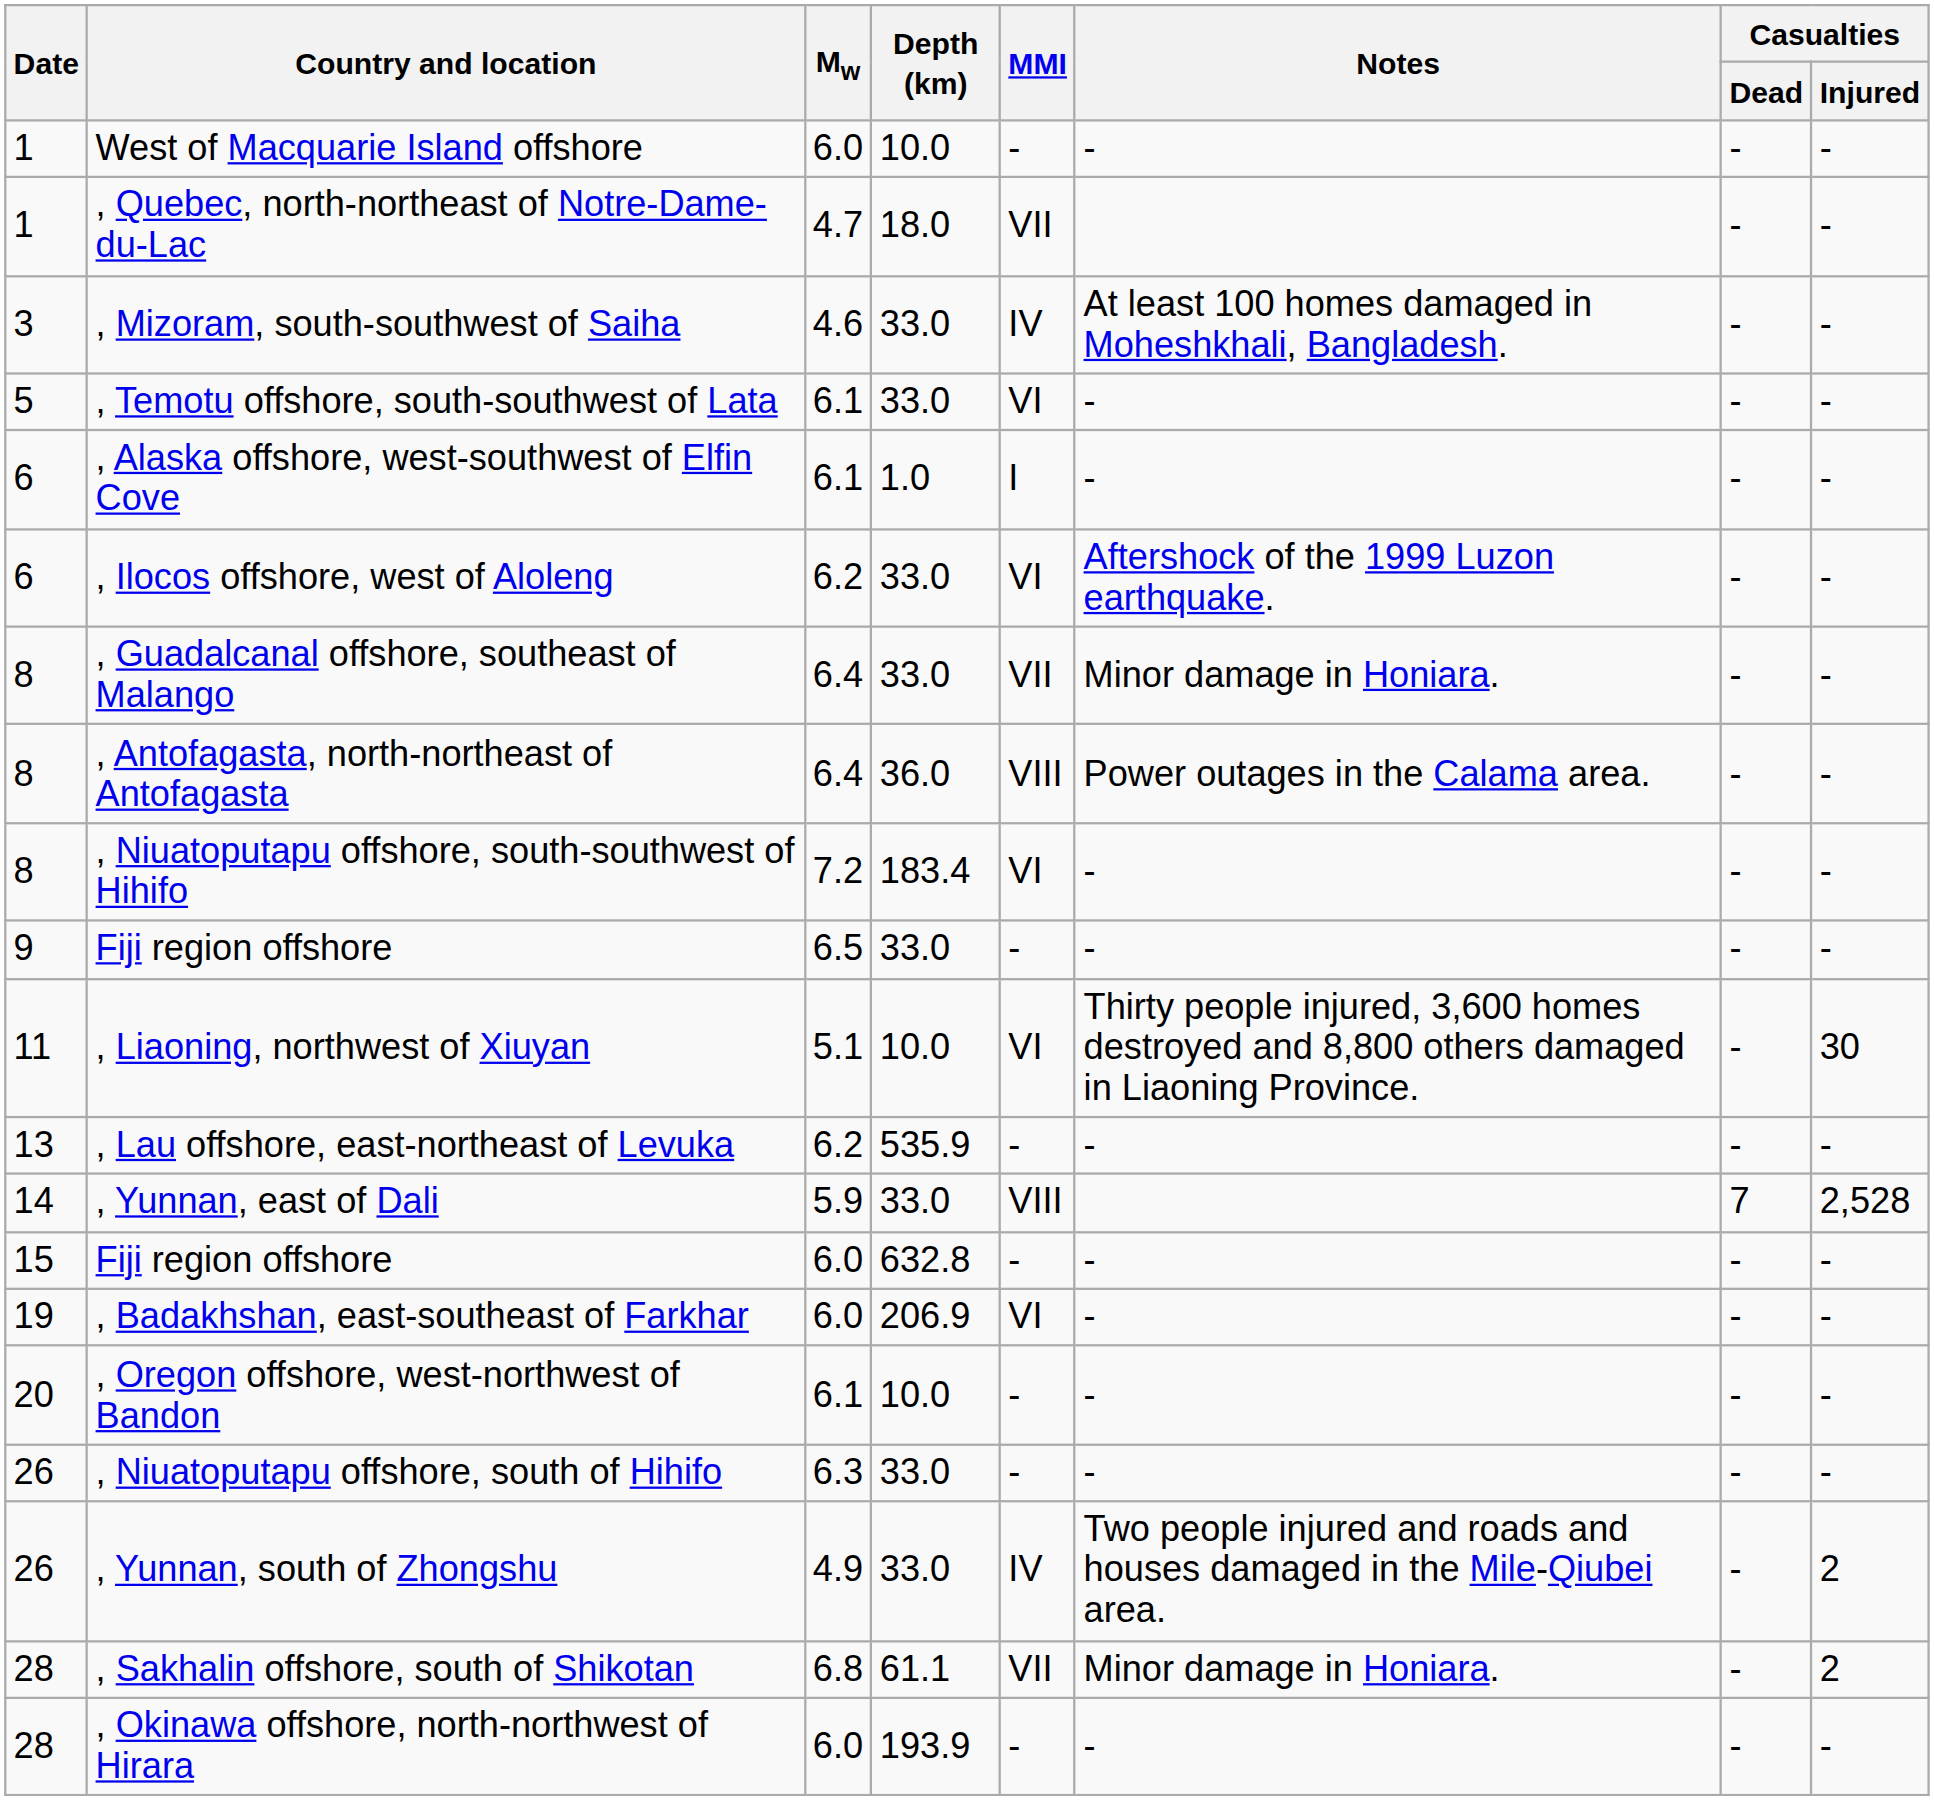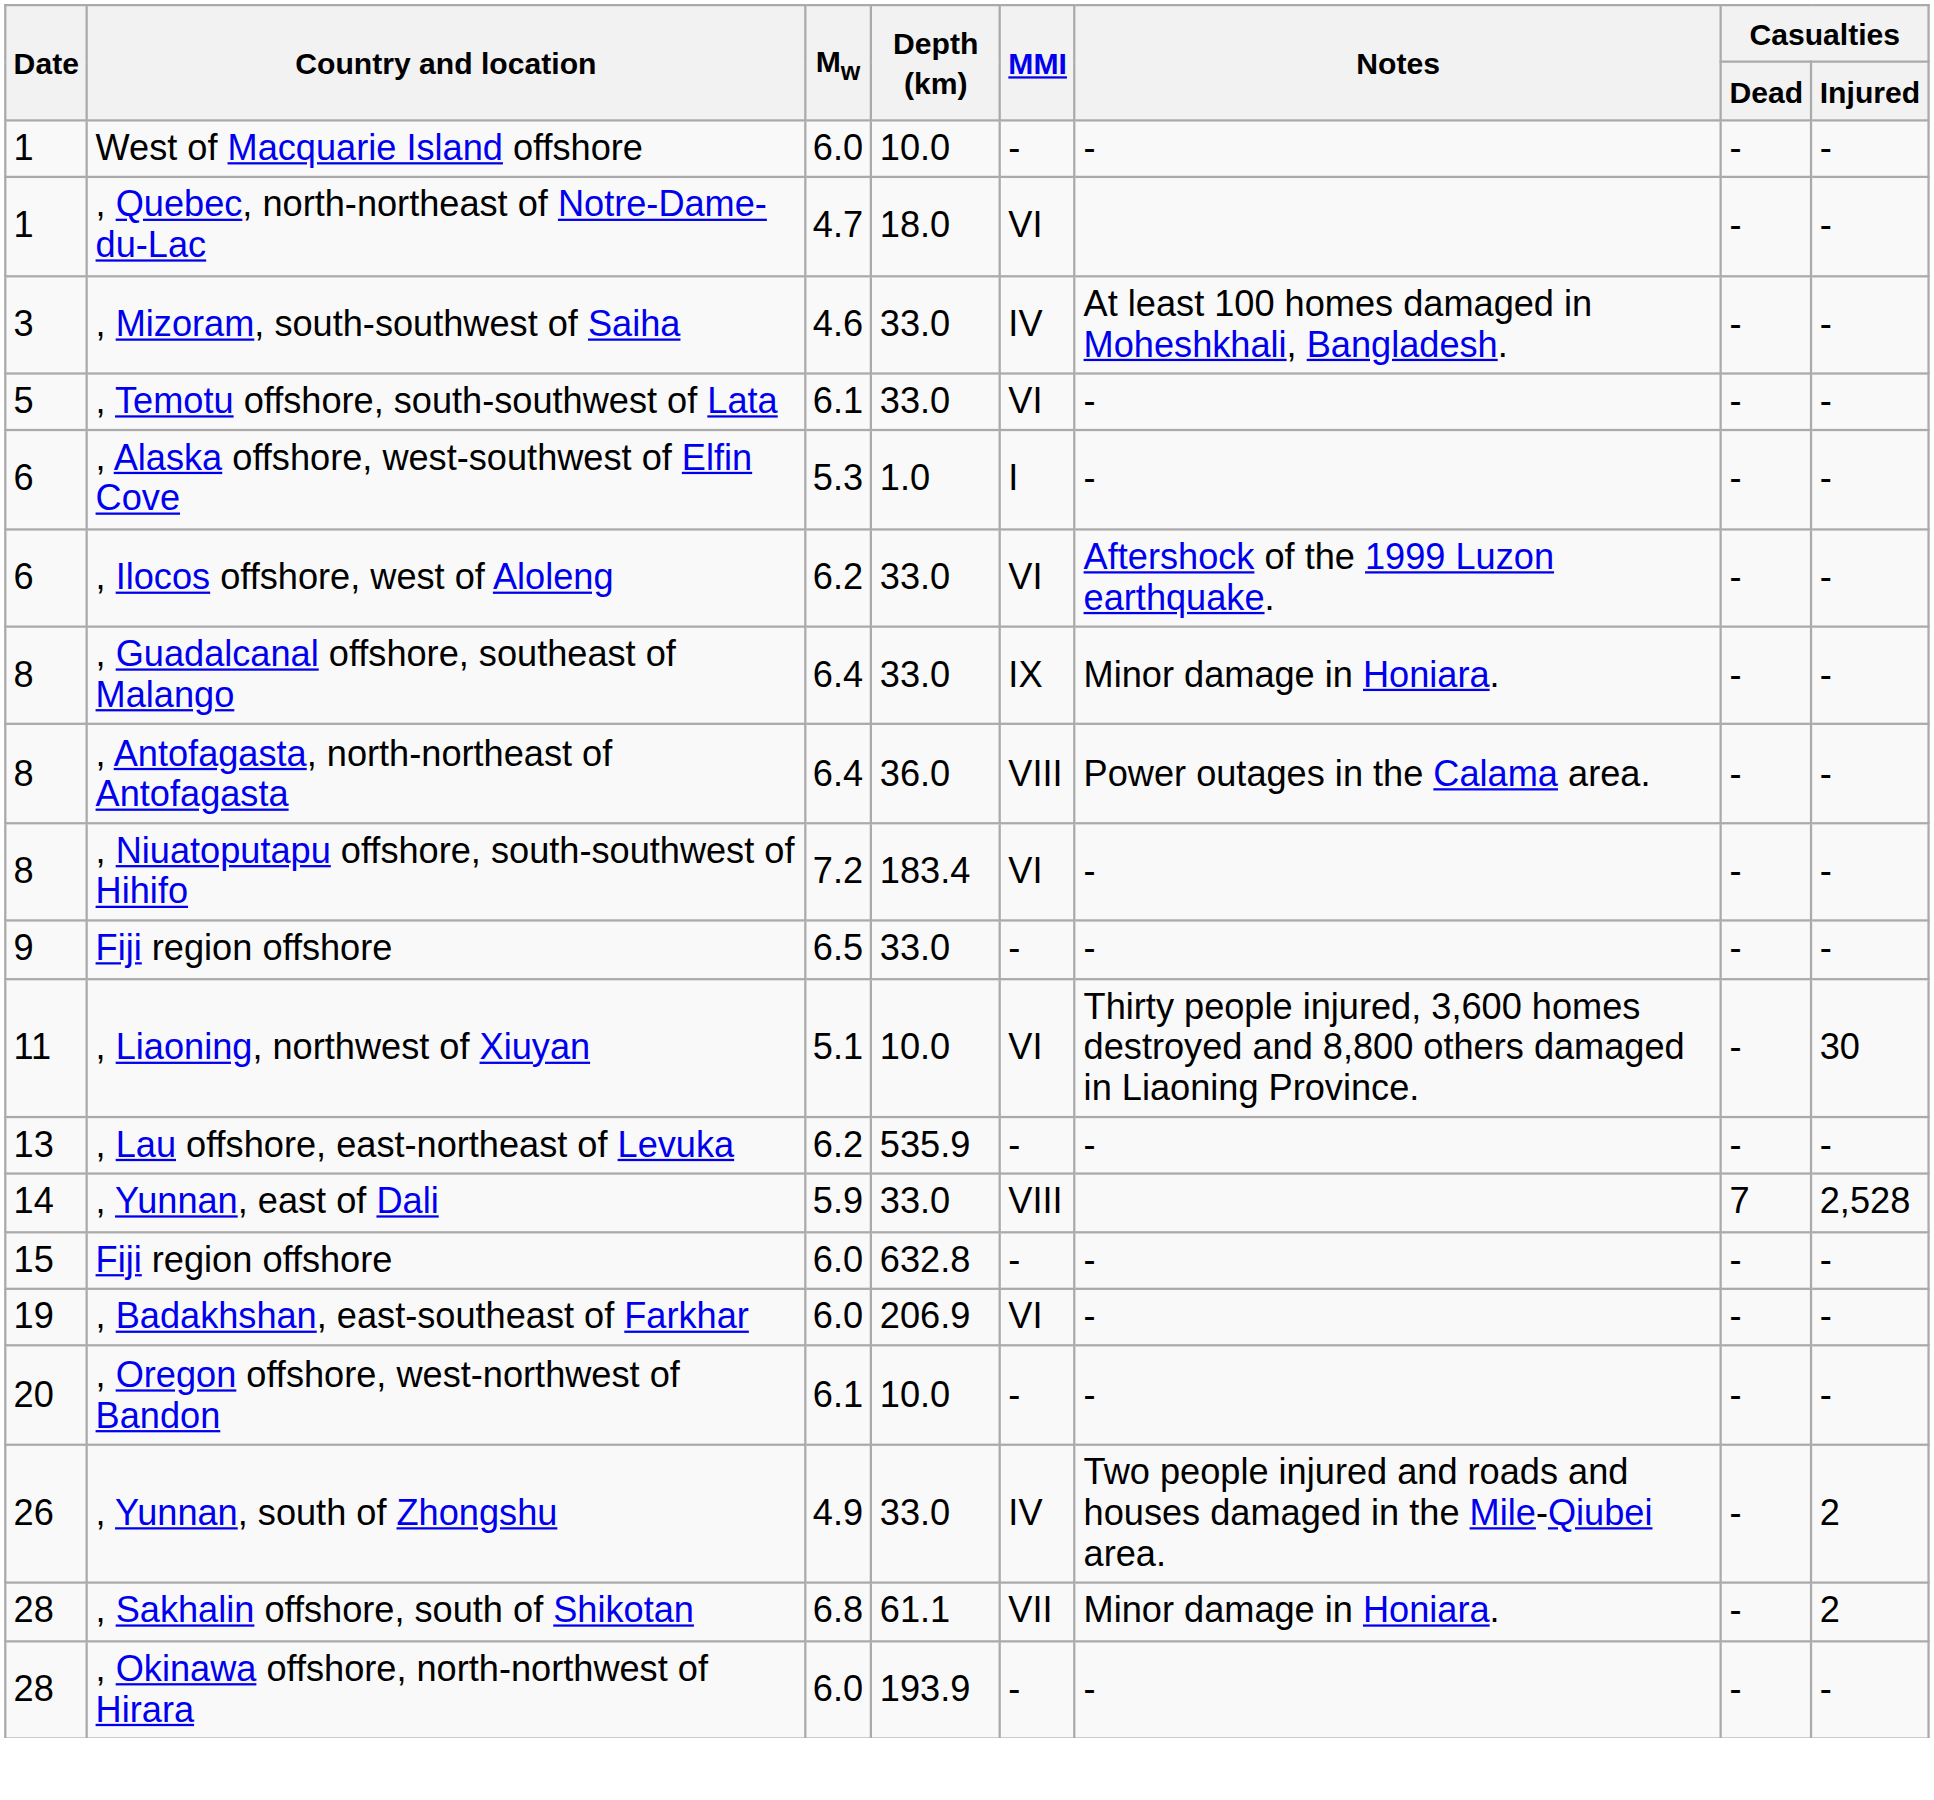, Quebec, north-northeast of Notre-Dame-du-Lac | MMI: VII -> VI
, Alaska offshore, west-southwest of Elfin Cove | Mw: 6.1 -> 5.3
, Guadalcanal offshore, southeast of Malango | MMI: VII -> IX
- row: 26 | , Niuatoputapu offshore, south of Hihifo | 6.3 | 33.0 | - | - | - | -
